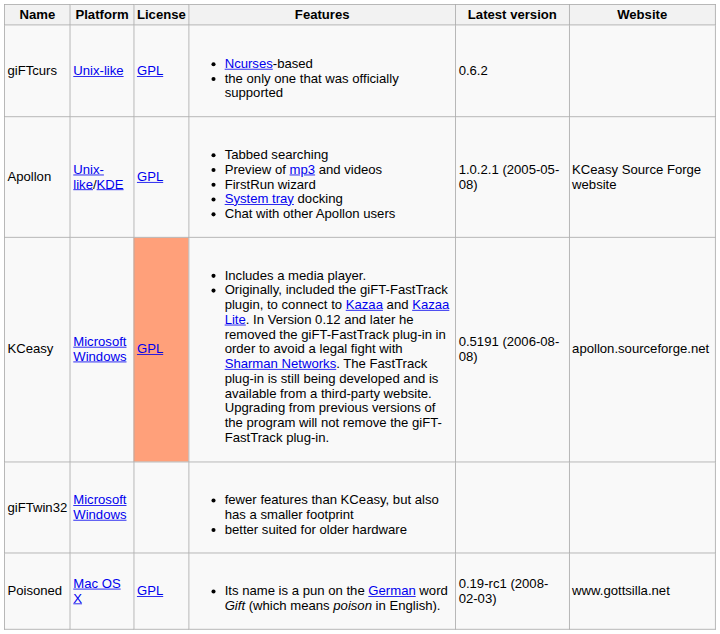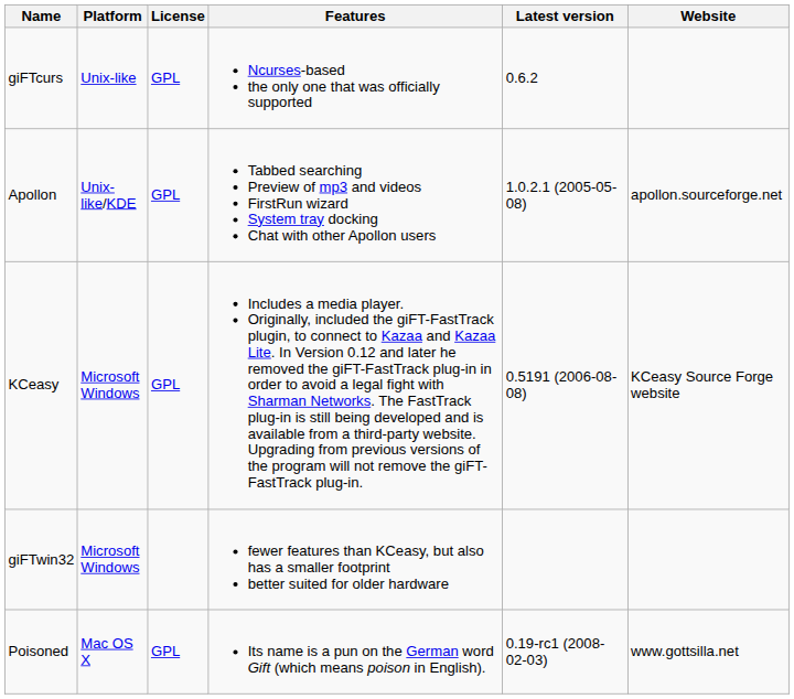Apollon | Website: KCeasy Source Forge website -> apollon.sourceforge.net
KCeasy | License: lightsalmon background -> no background
KCeasy | Website: apollon.sourceforge.net -> KCeasy Source Forge website
